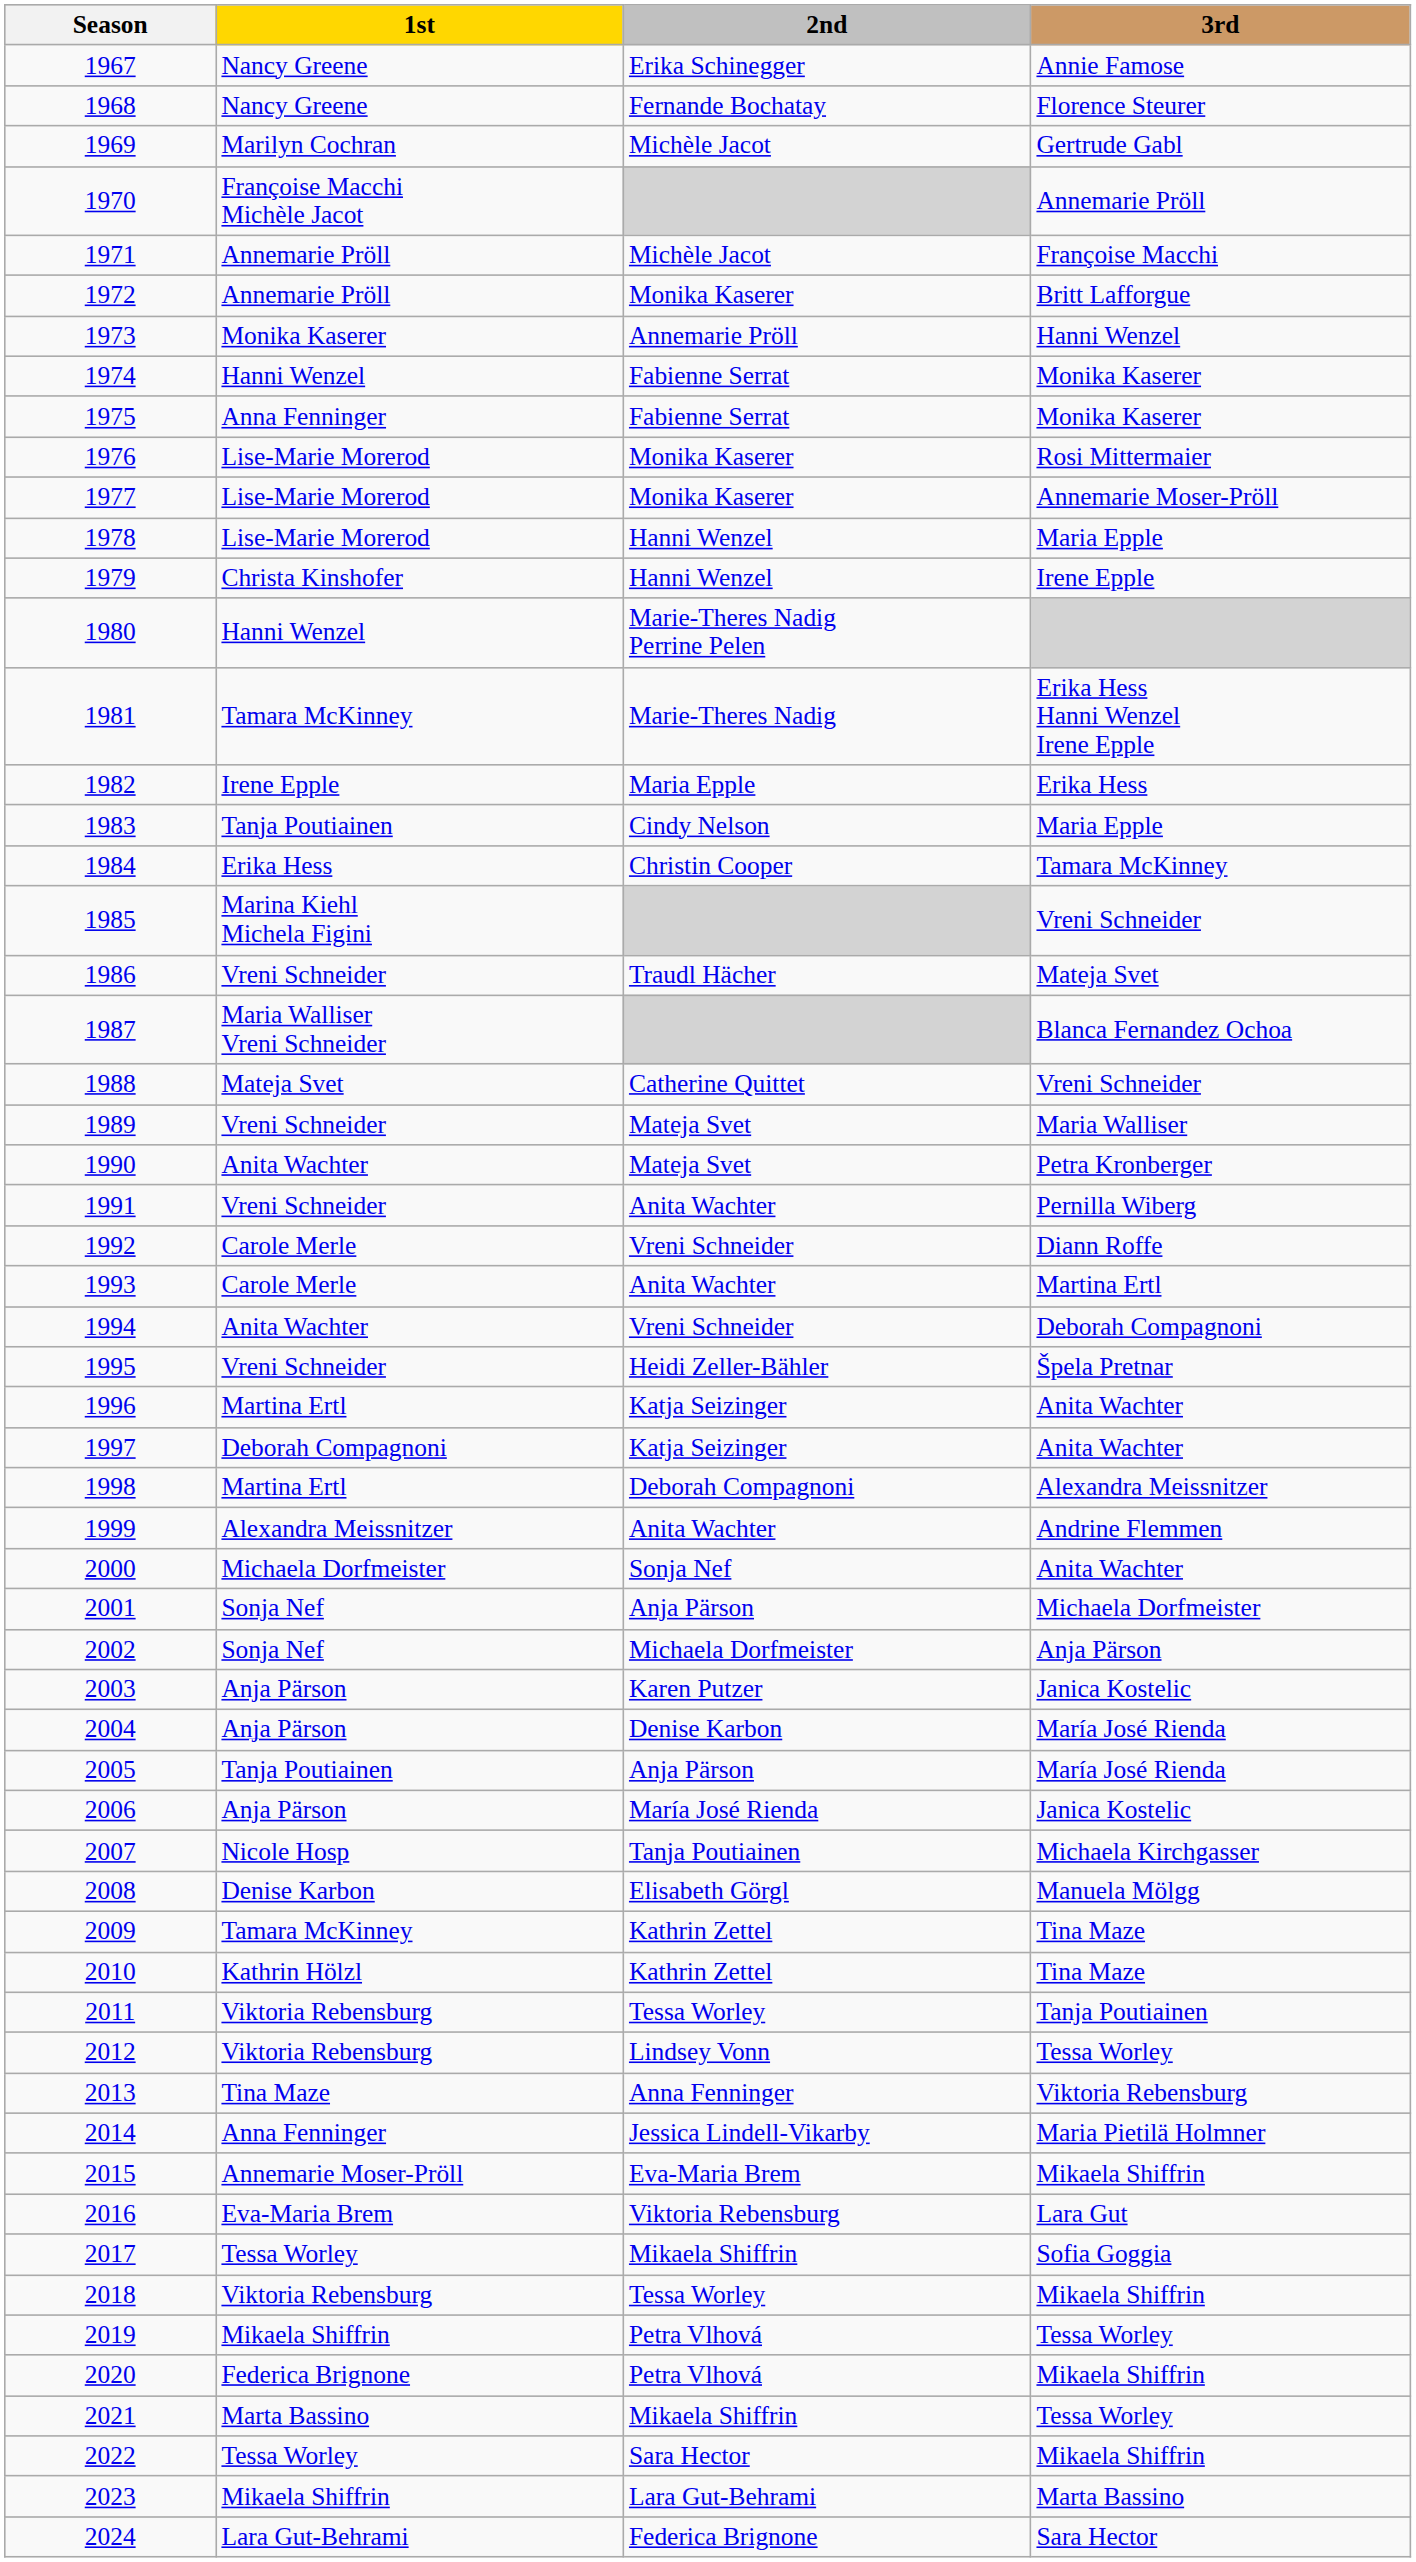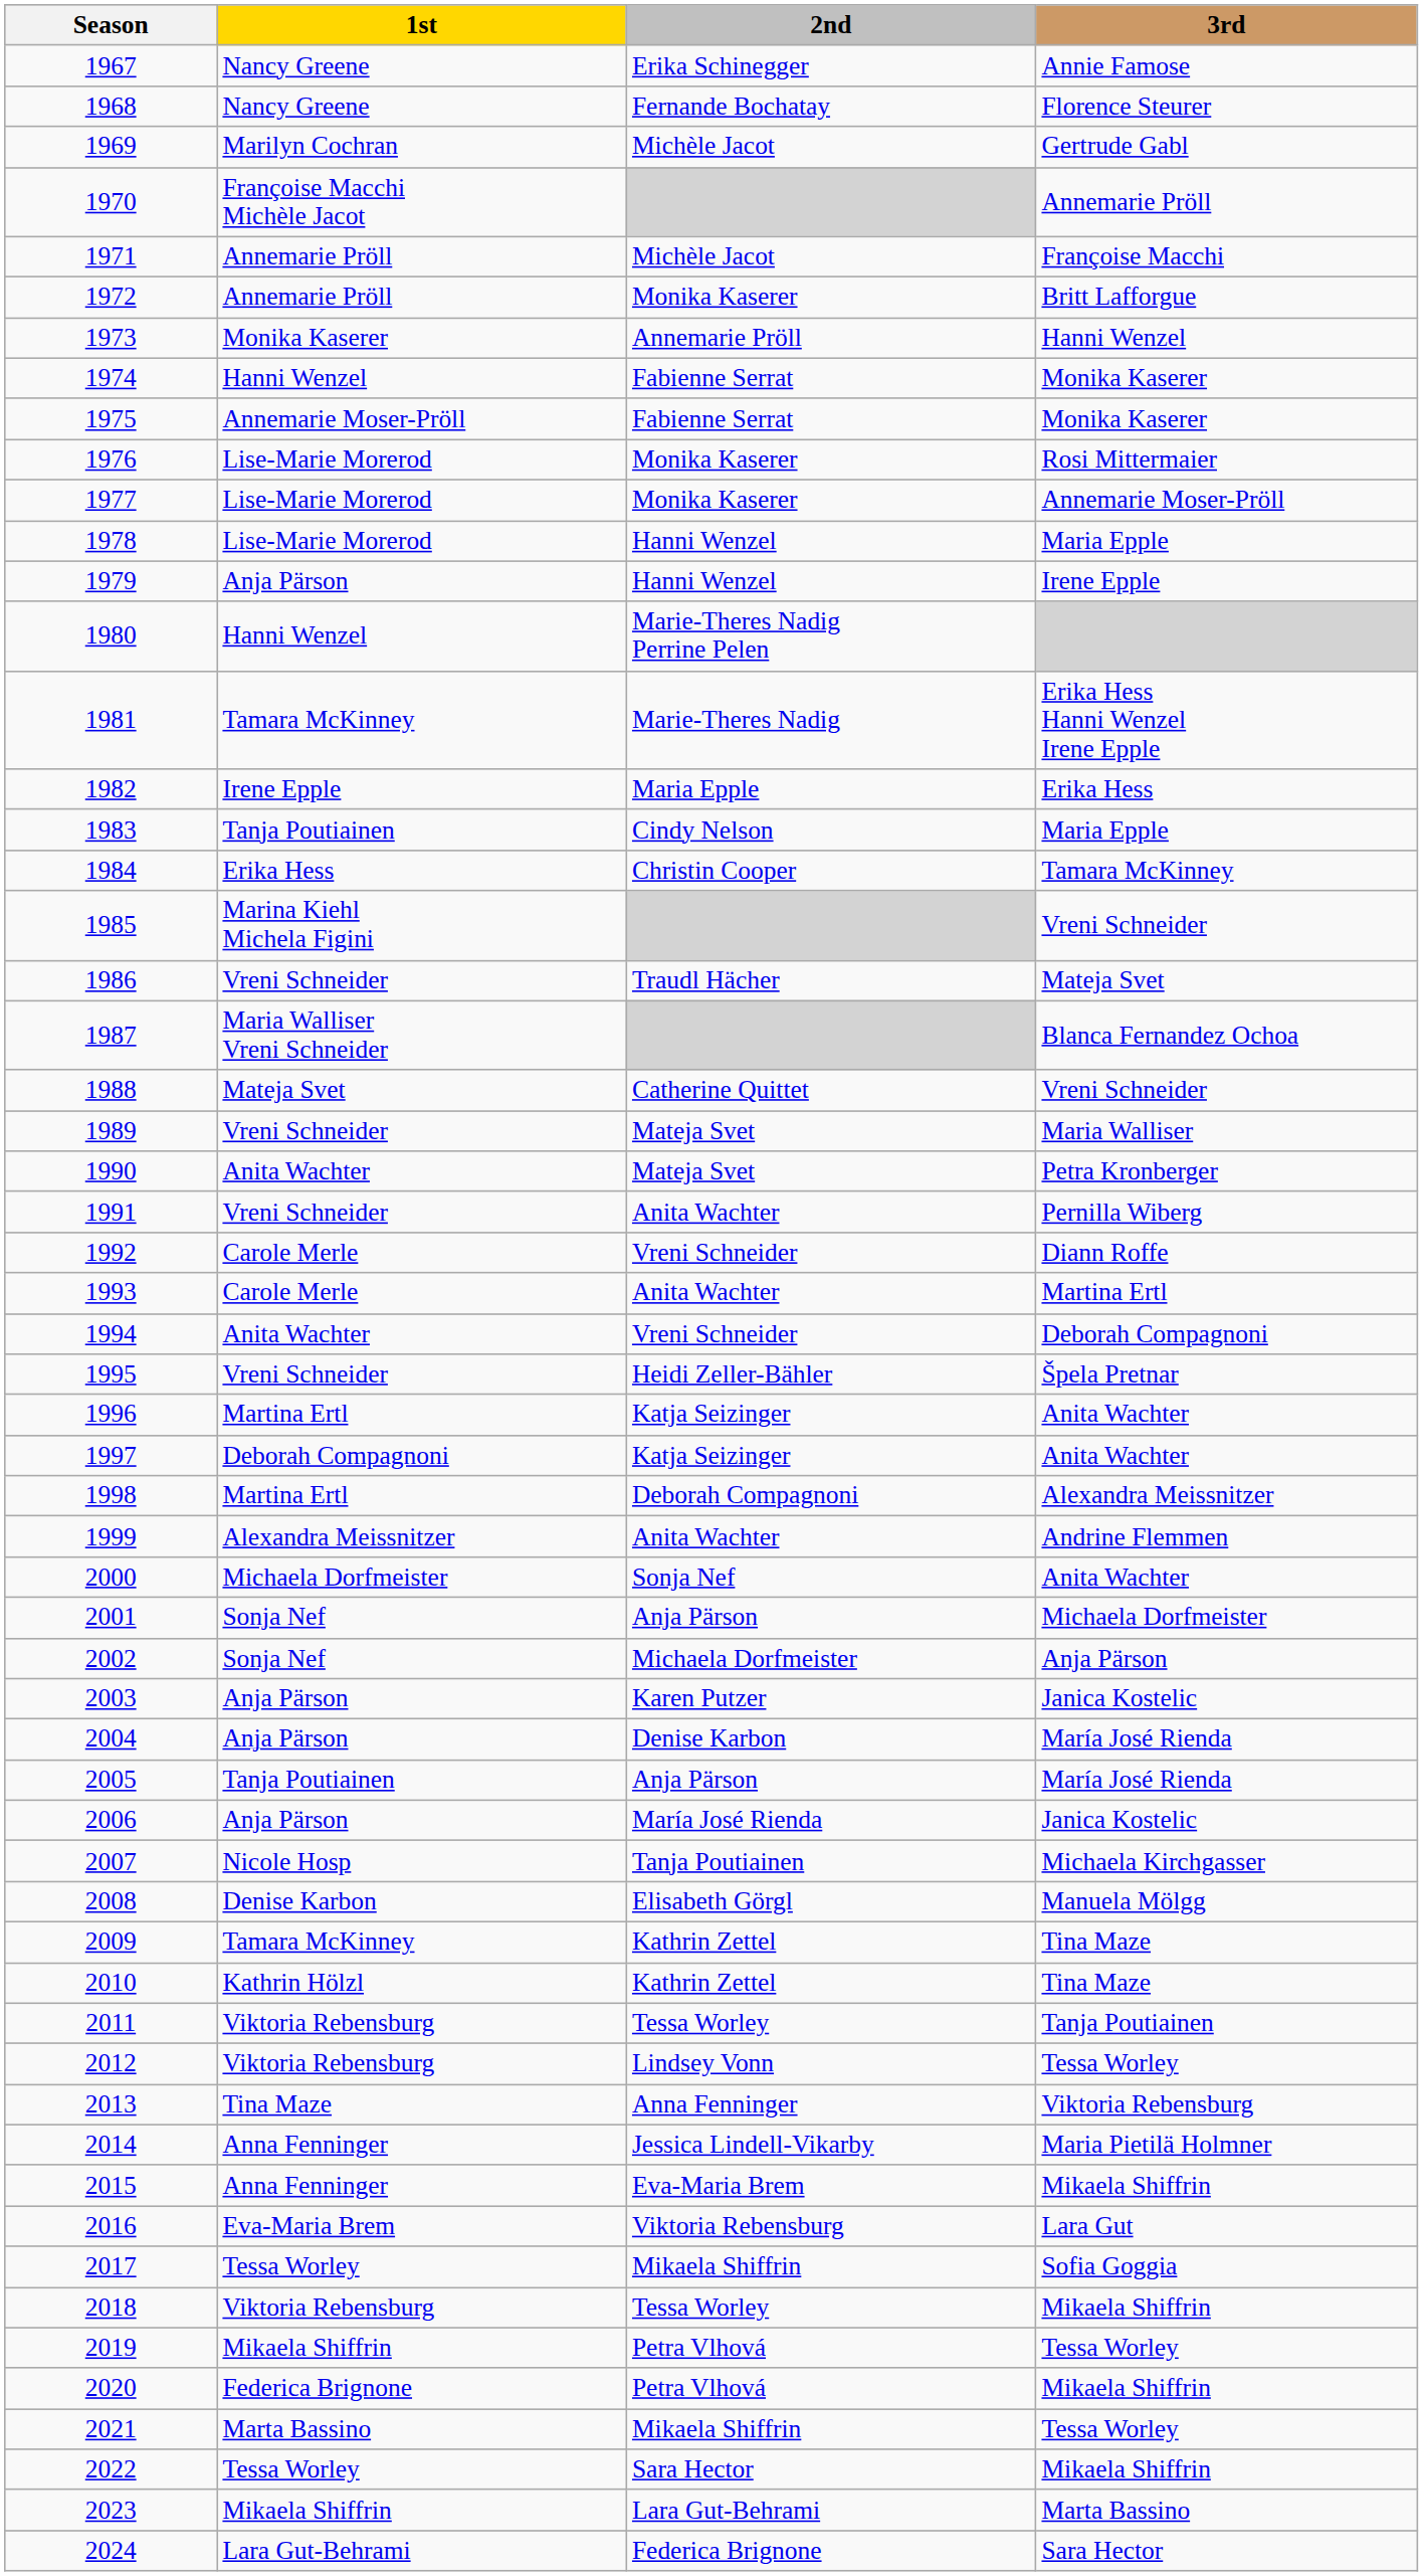1975 | 1st: Anna Fenninger -> Annemarie Moser-Pröll
1979 | 1st: Christa Kinshofer -> Anja Pärson
2015 | 1st: Annemarie Moser-Pröll -> Anna Fenninger
